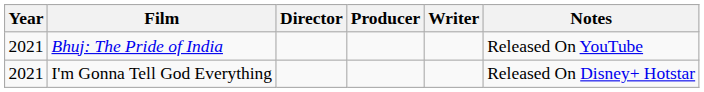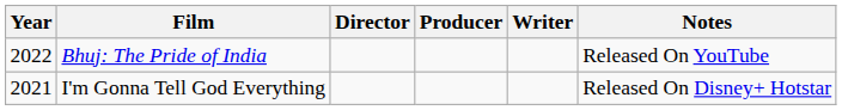Bhuj: The Pride of India | Year: 2021 -> 2022
